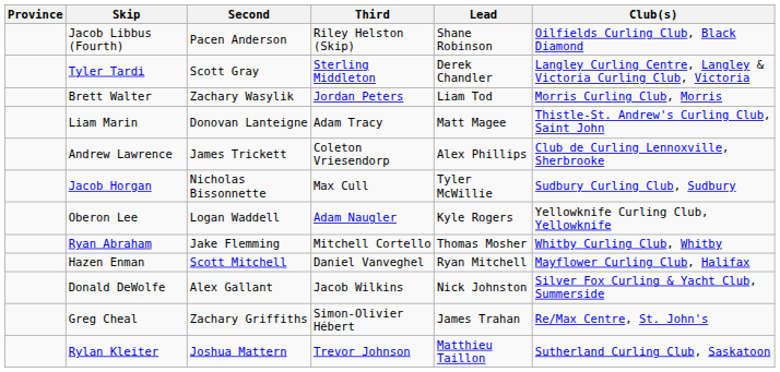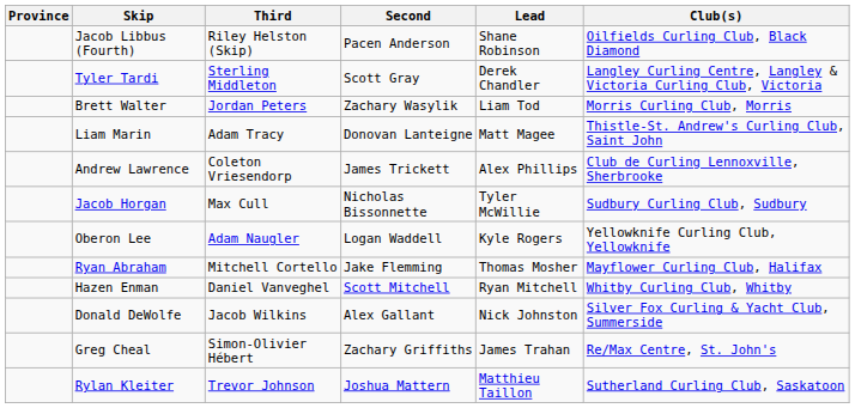columns swapped: Third <-> Second
Ryan Abraham | Club(s): Whitby Curling Club, Whitby -> Mayflower Curling Club, Halifax
Hazen Enman | Club(s): Mayflower Curling Club, Halifax -> Whitby Curling Club, Whitby
